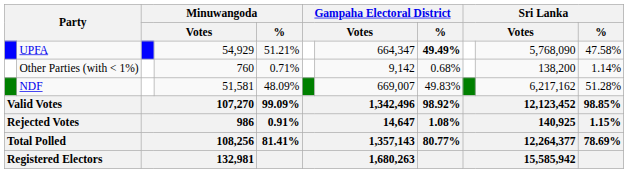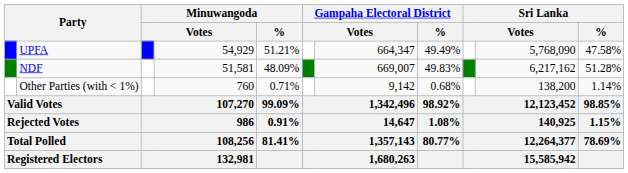UPFA | Gampaha Electoral District / %: bold -> normal
rows swapped: NDF <-> Other Parties (with < 1%)
